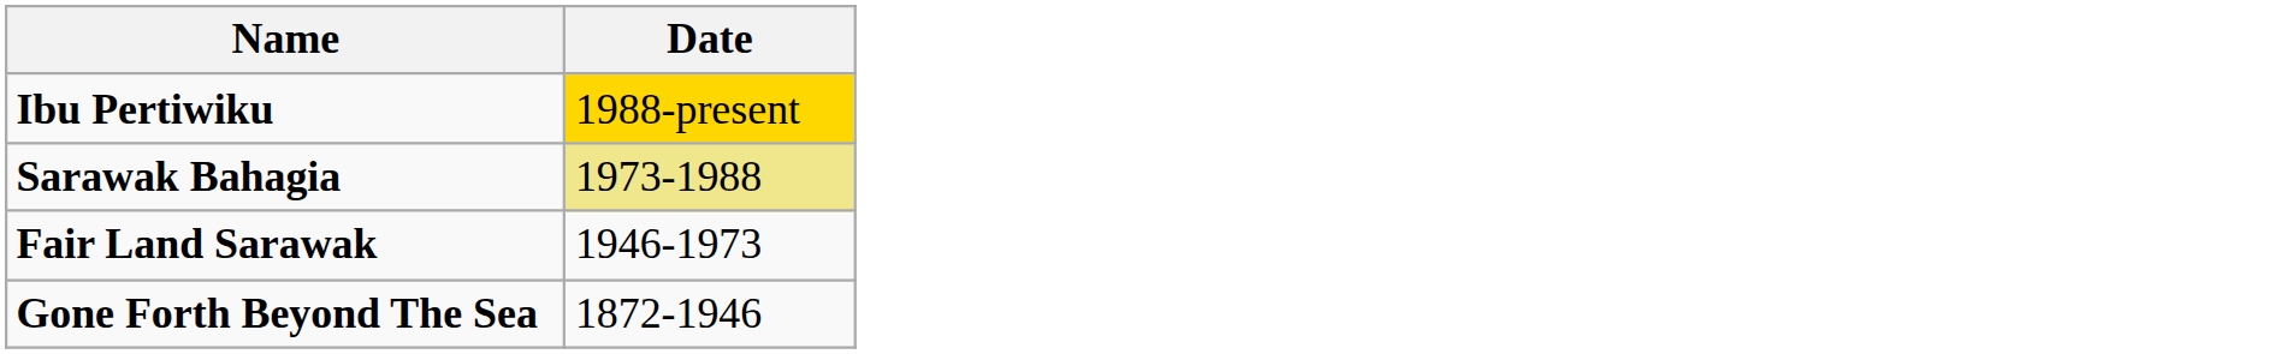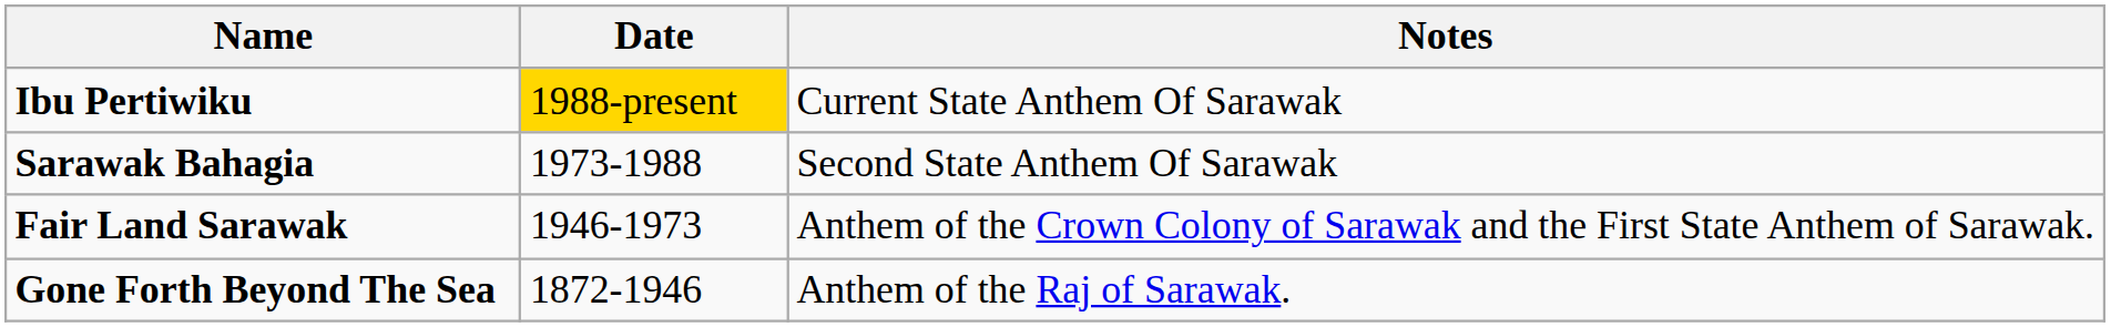+ column: Notes | Current State Anthem Of Sarawak | Second State Anthem Of Sarawak | Anthem of the Crown Colony of Sarawak and the First State Anthem of Sarawak. | Anthem of the Raj of Sarawak.
Sarawak Bahagia | Date: khaki background -> no background
